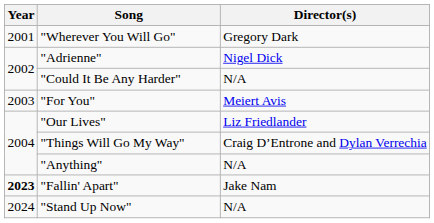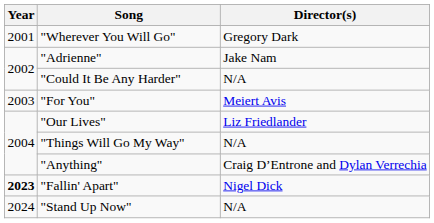"Adrienne" | Director(s): Nigel Dick -> Jake Nam
"Things Will Go My Way" | Director(s): Craig D’Entrone and Dylan Verrechia -> N/A
"Anything" | Director(s): N/A -> Craig D’Entrone and Dylan Verrechia
"Fallin' Apart" | Director(s): Jake Nam -> Nigel Dick
